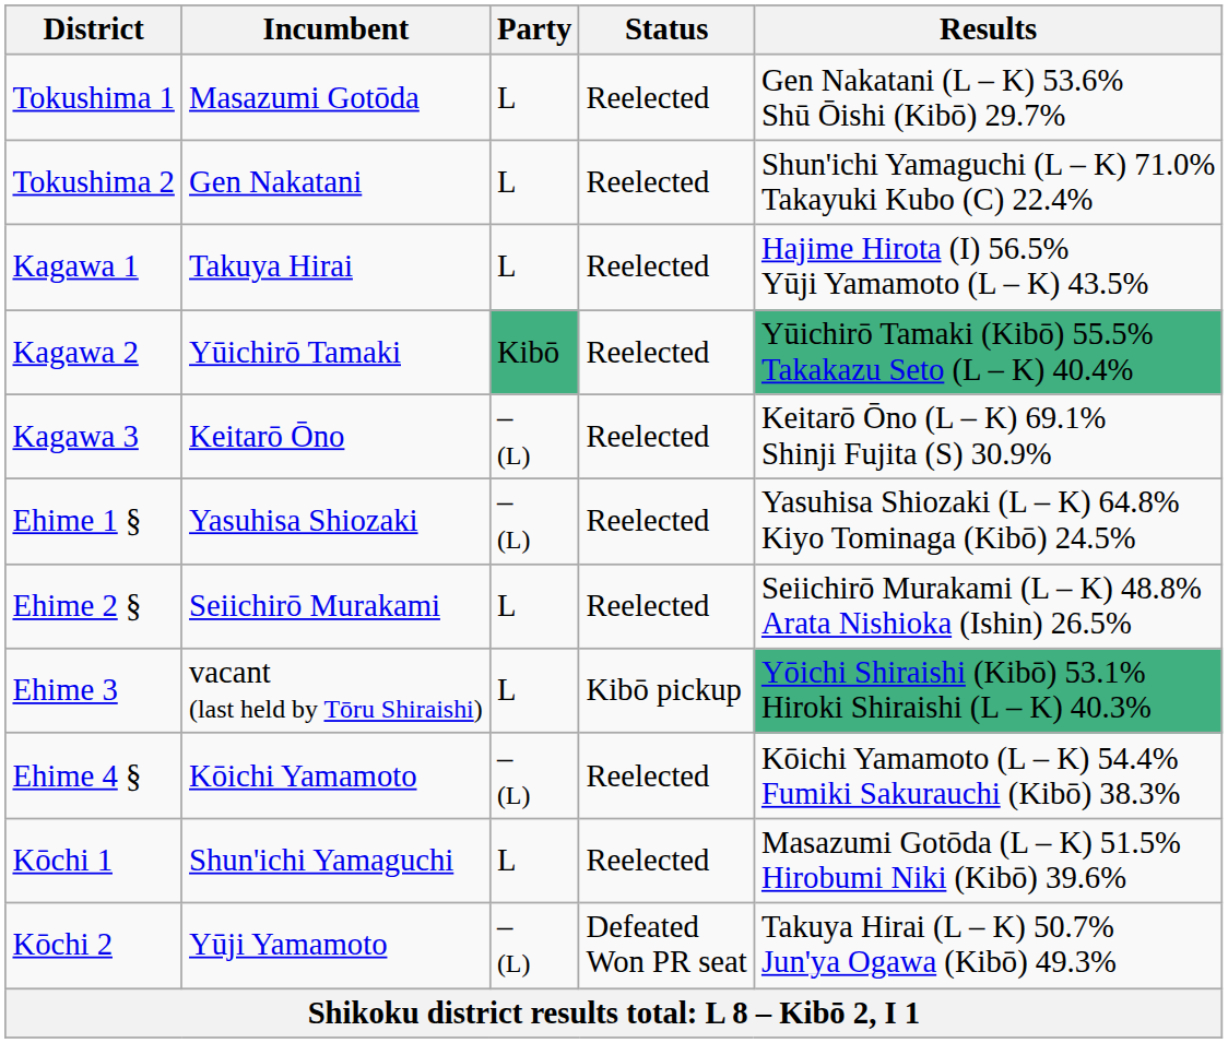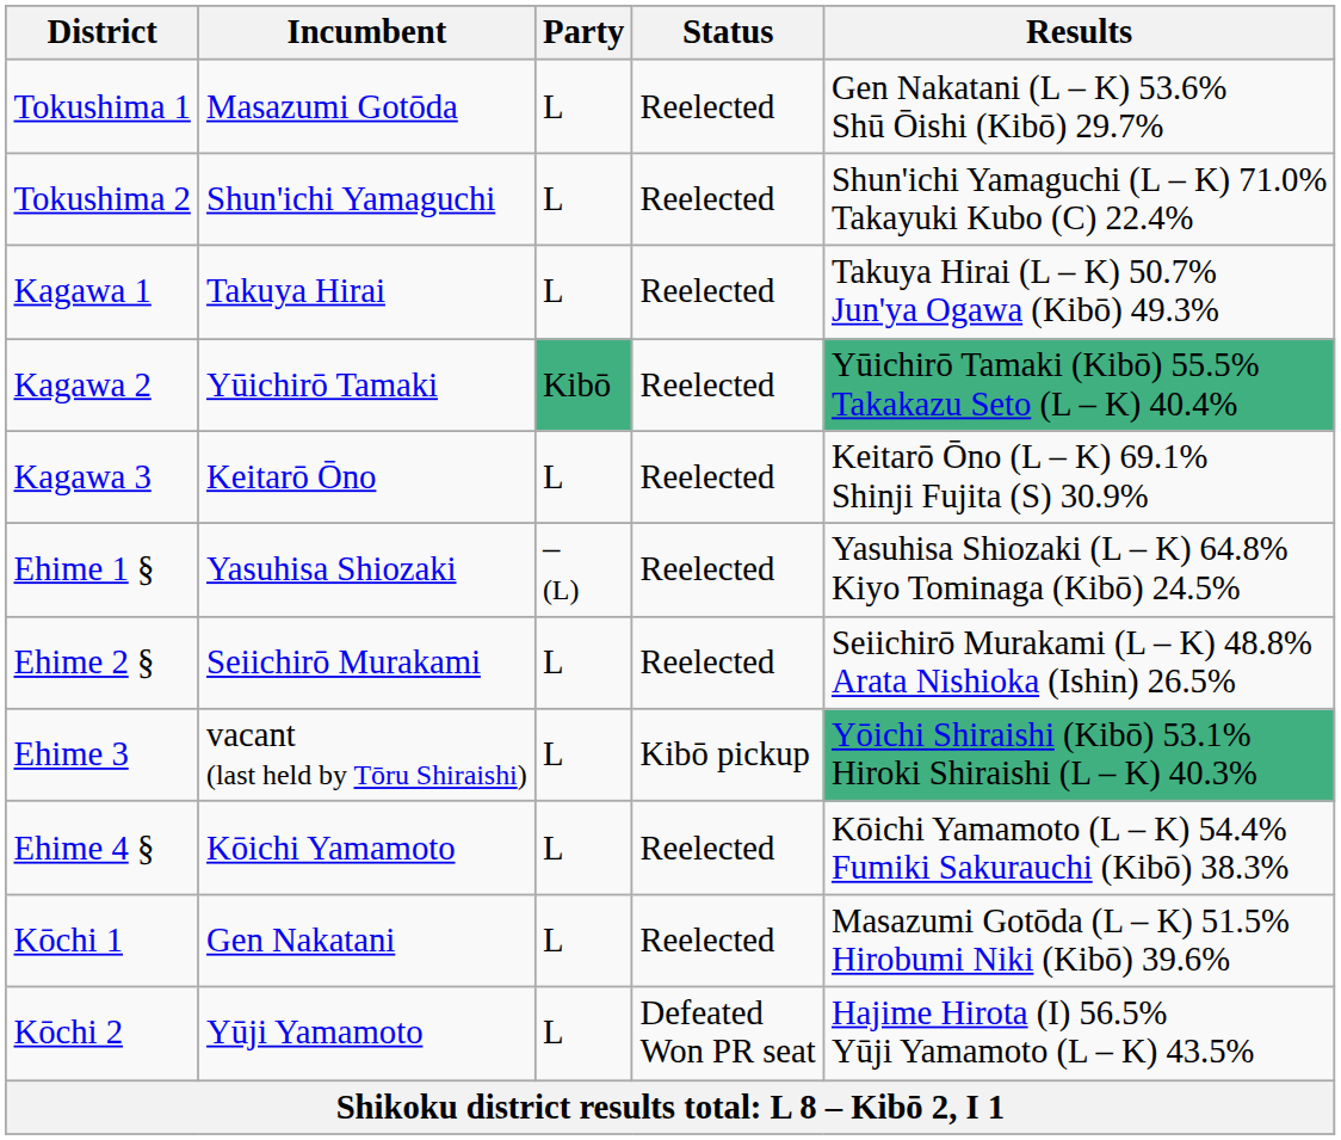Tokushima 2 | Incumbent: Gen Nakatani -> Shun'ichi Yamaguchi
Kagawa 1 | Results: Hajime Hirota (I) 56.5% Yūji Yamamoto (L – K) 43.5% -> Takuya Hirai (L – K) 50.7% Jun'ya Ogawa (Kibō) 49.3%
Kagawa 3 | Party: – (L) -> L
Ehime 4 § | Party: – (L) -> L
Kōchi 1 | Incumbent: Shun'ichi Yamaguchi -> Gen Nakatani
Kōchi 2 | Party: – (L) -> L
Kōchi 2 | Results: Takuya Hirai (L – K) 50.7% Jun'ya Ogawa (Kibō) 49.3% -> Hajime Hirota (I) 56.5% Yūji Yamamoto (L – K) 43.5%
